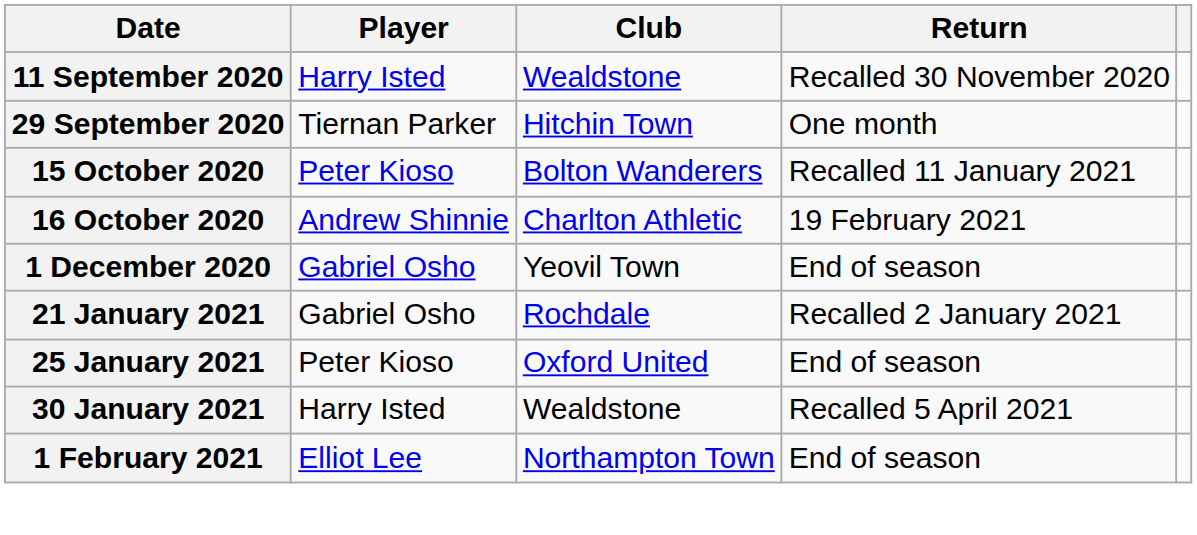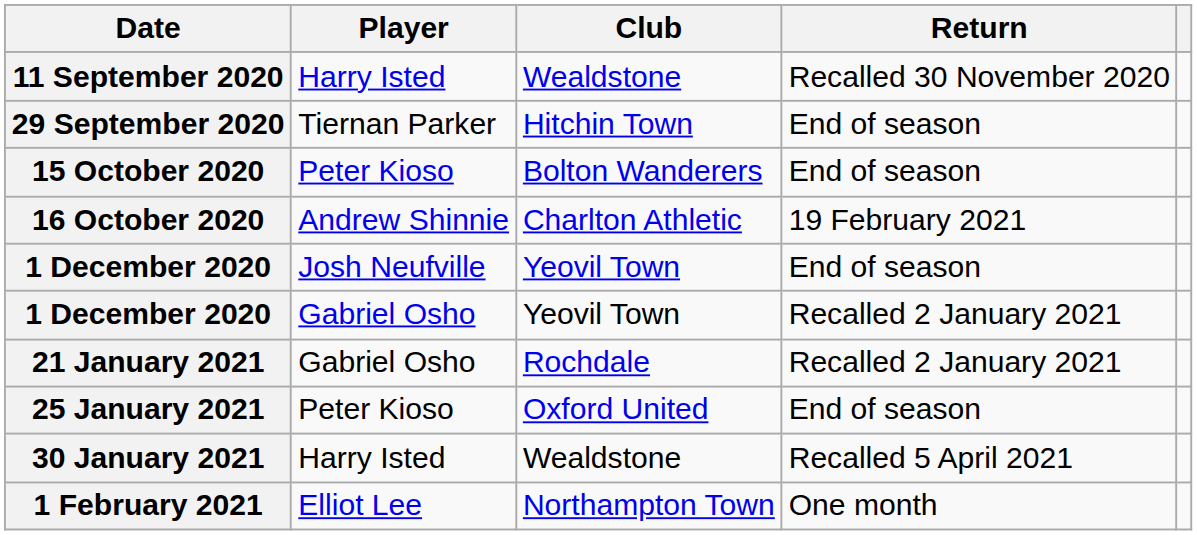29 September 2020 | Return: One month -> End of season
15 October 2020 | Return: Recalled 11 January 2021 -> End of season
+ row: 1 December 2020 | Josh Neufville | Yeovil Town | End of season
1 December 2020 / Gabriel Osho | Return: End of season -> Recalled 2 January 2021
1 February 2021 | Return: End of season -> One month
